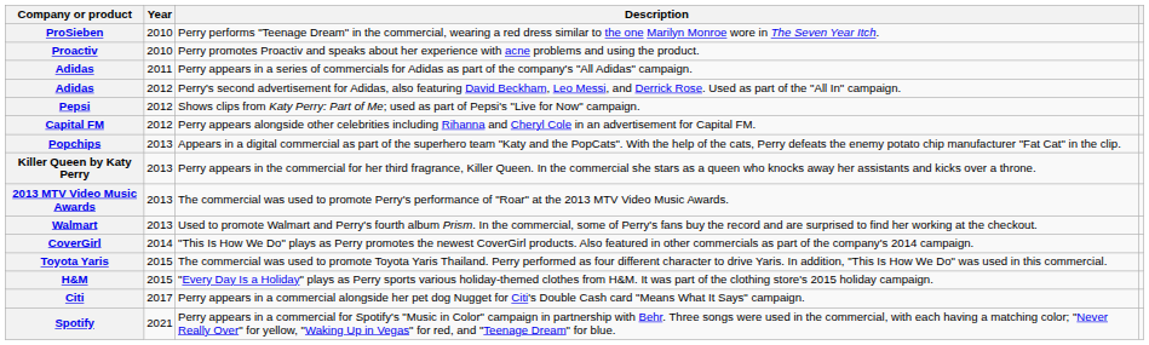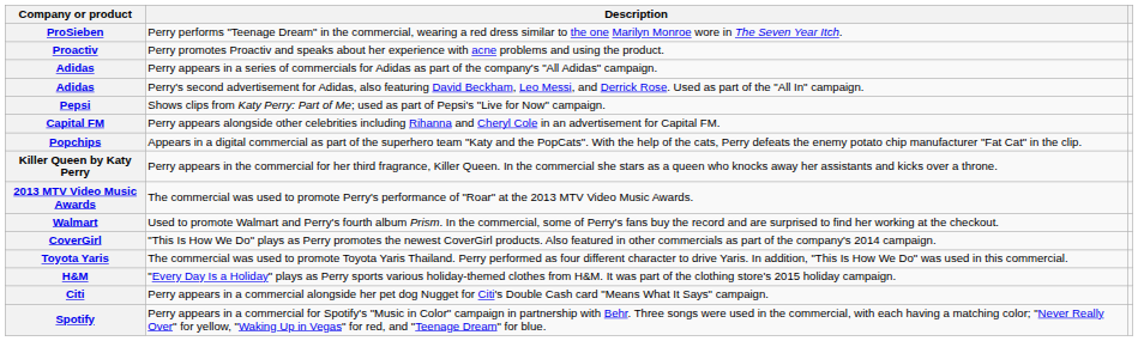- column: Year | 2010 | 2010 | 2011 | 2012 | 2012 | 2012 | 2013 | 2013 | 2013 | 2013 | 2014 | 2015 | 2015 | 2017 | 2021
